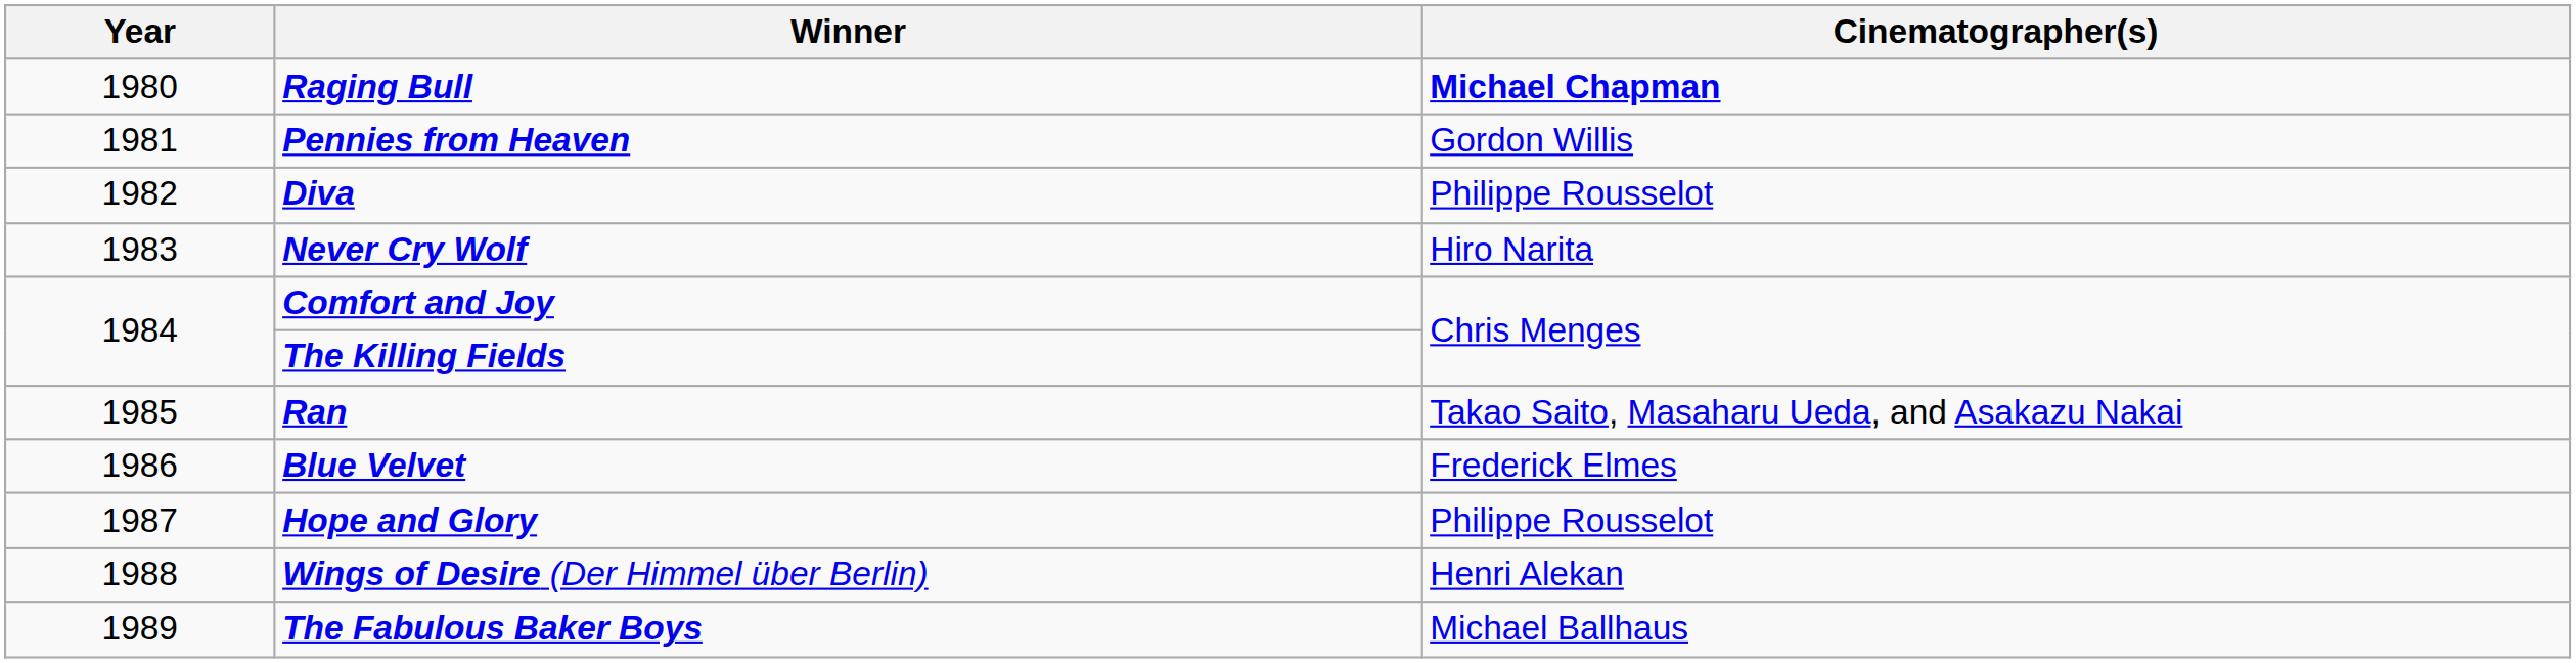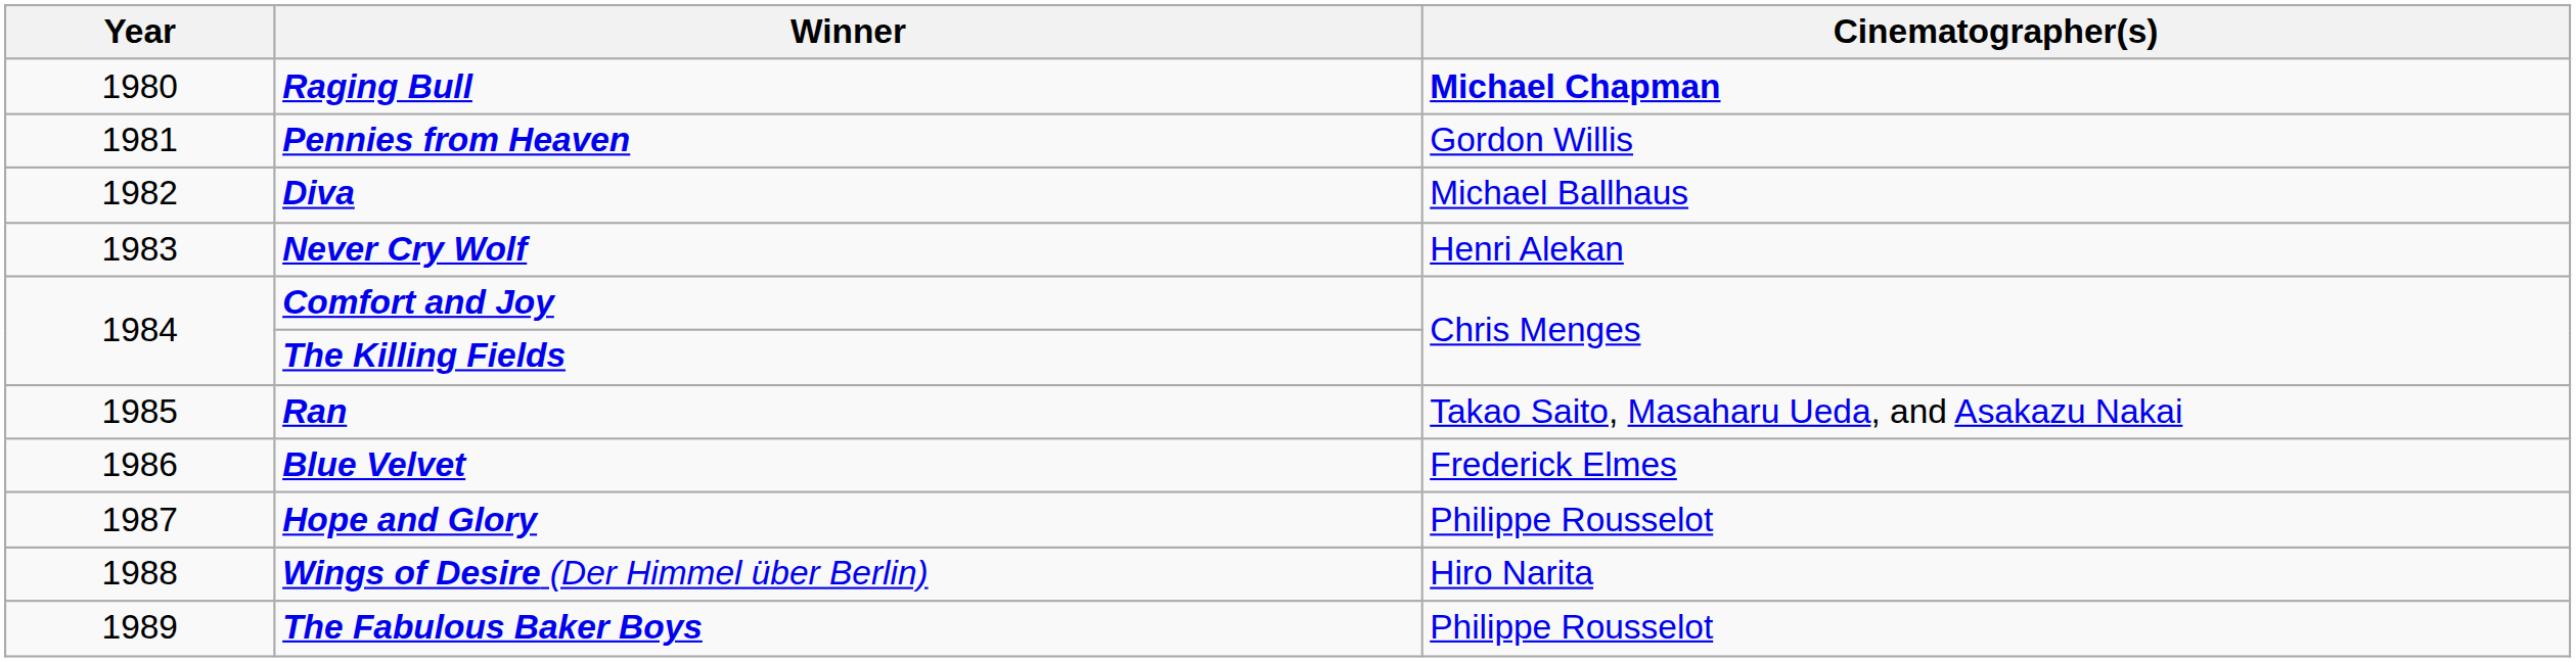Diva | Cinematographer(s): Philippe Rousselot -> Michael Ballhaus
Never Cry Wolf | Cinematographer(s): Hiro Narita -> Henri Alekan
Wings of Desire (Der Himmel über Berlin) | Cinematographer(s): Henri Alekan -> Hiro Narita
The Fabulous Baker Boys | Cinematographer(s): Michael Ballhaus -> Philippe Rousselot
